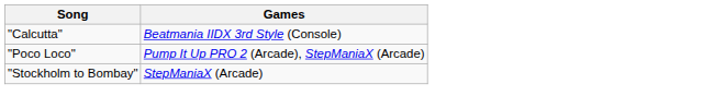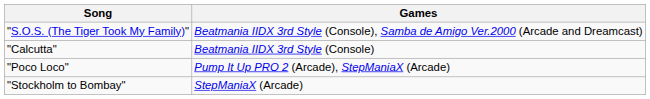+ row: "S.O.S. (The Tiger Took My Family)" | Beatmania IIDX 3rd Style (Console), Samba de Amigo Ver.2000 (Arcade and Dreamcast)
